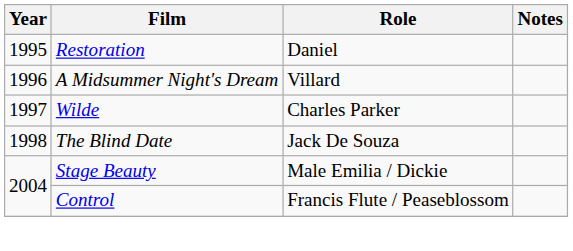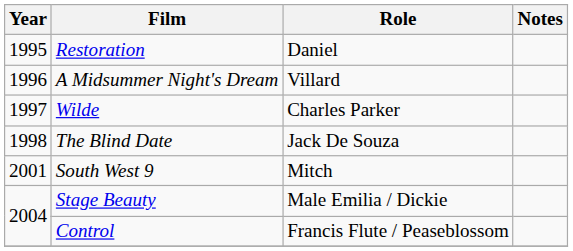+ row: 2001 | South West 9 | Mitch
